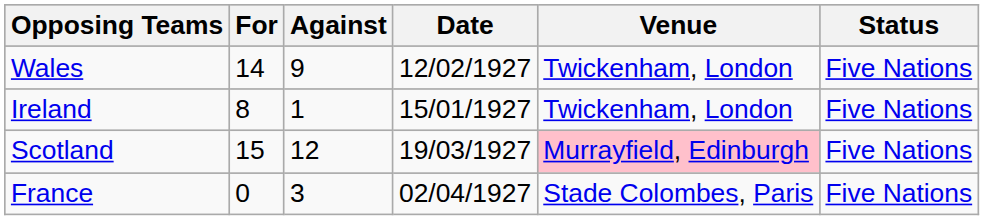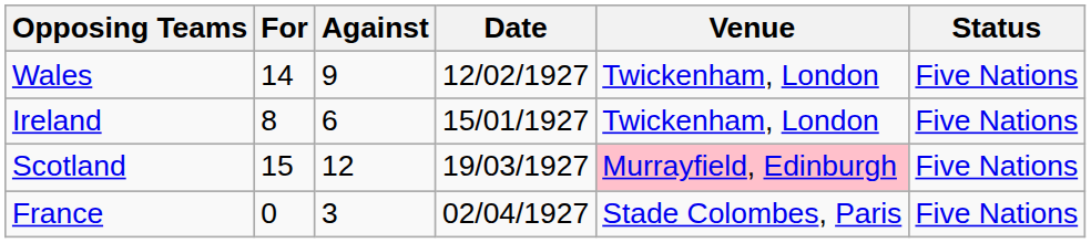Ireland | Against: 1 -> 6
